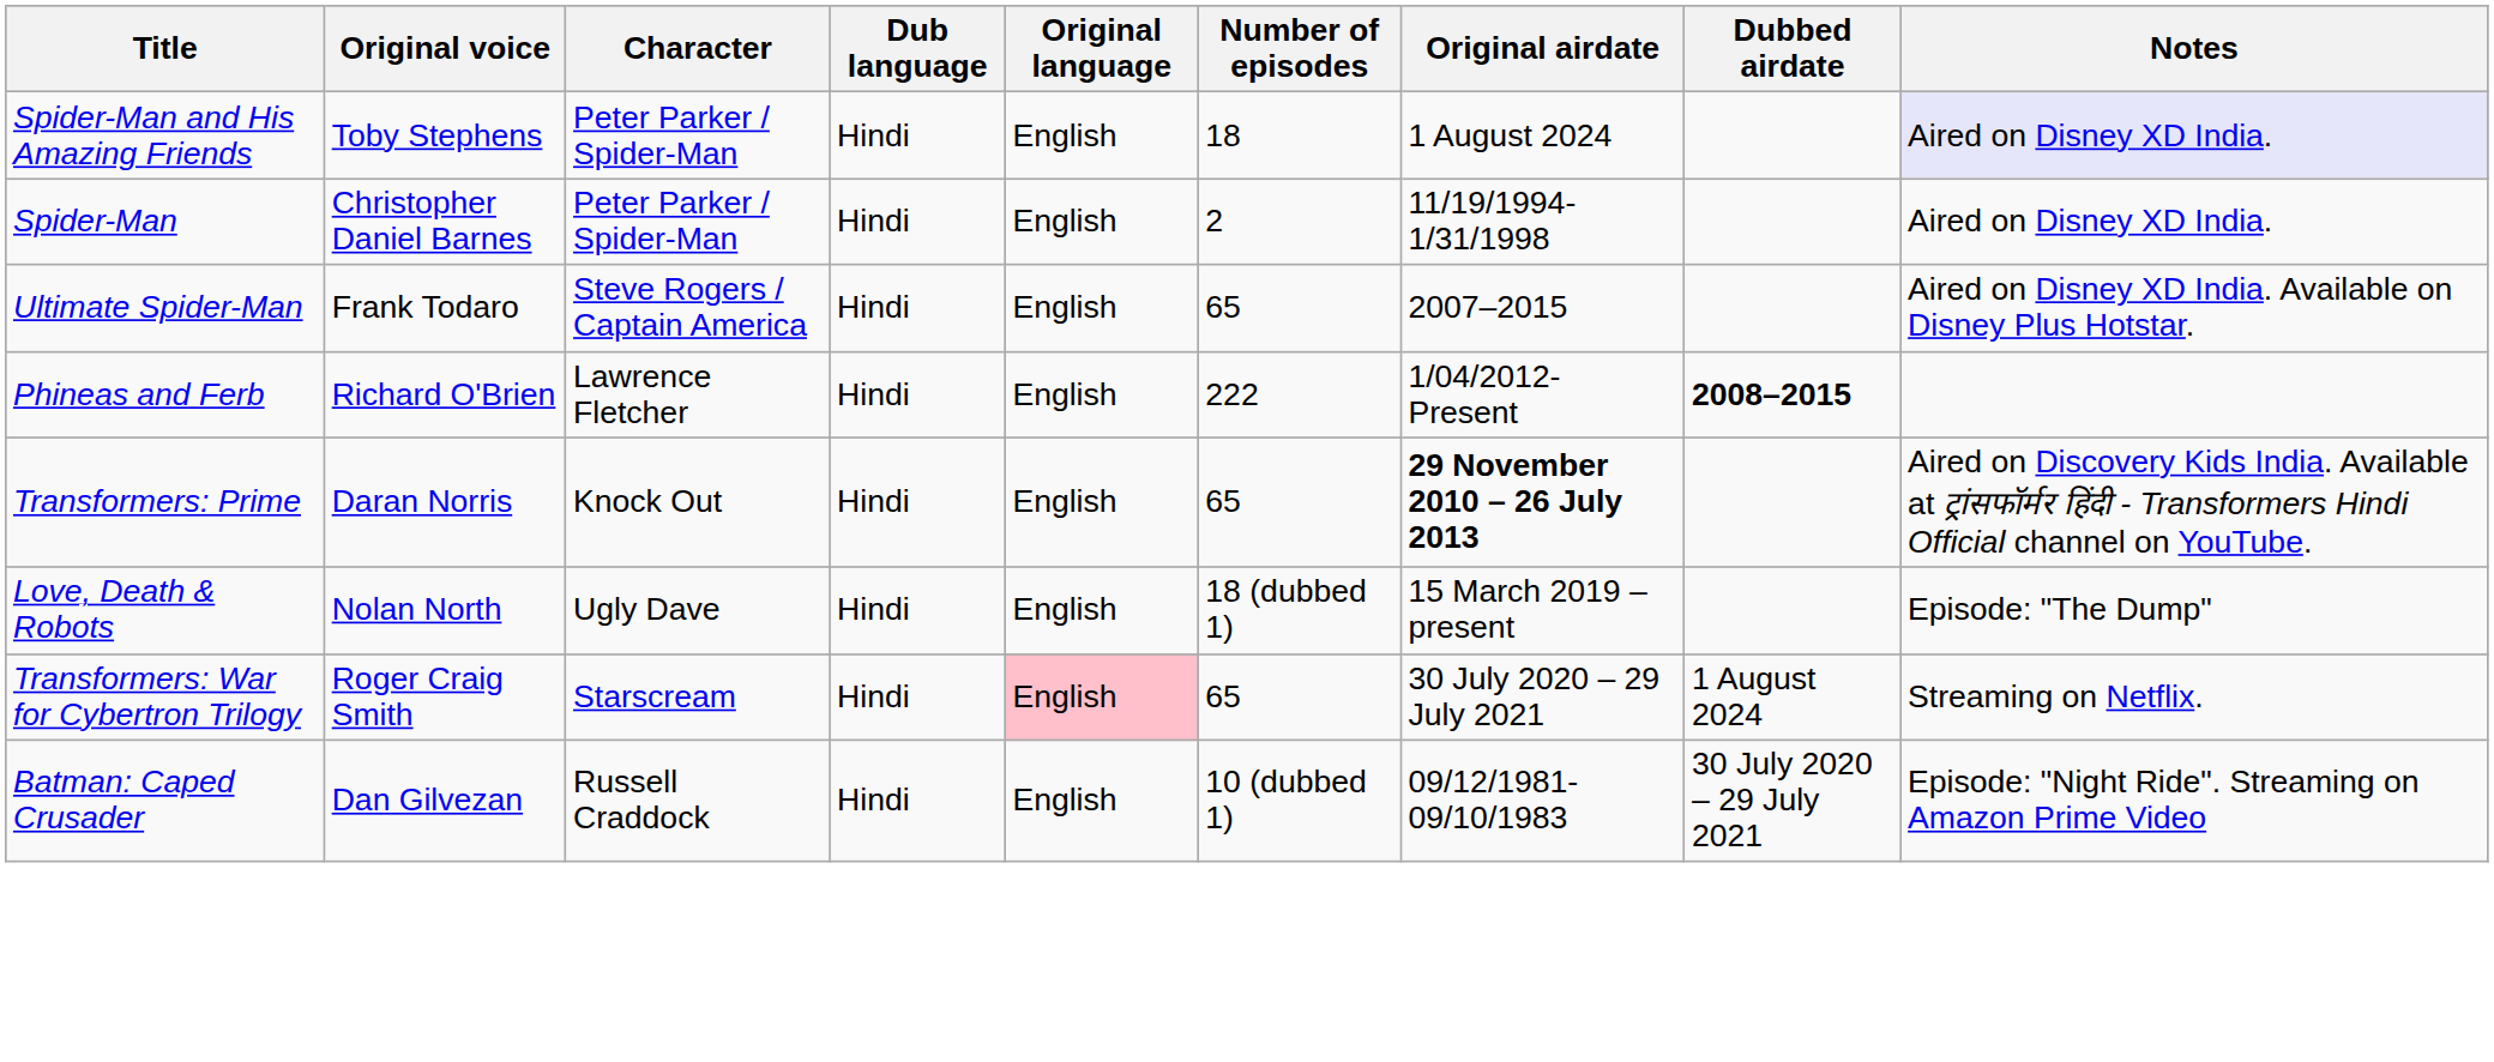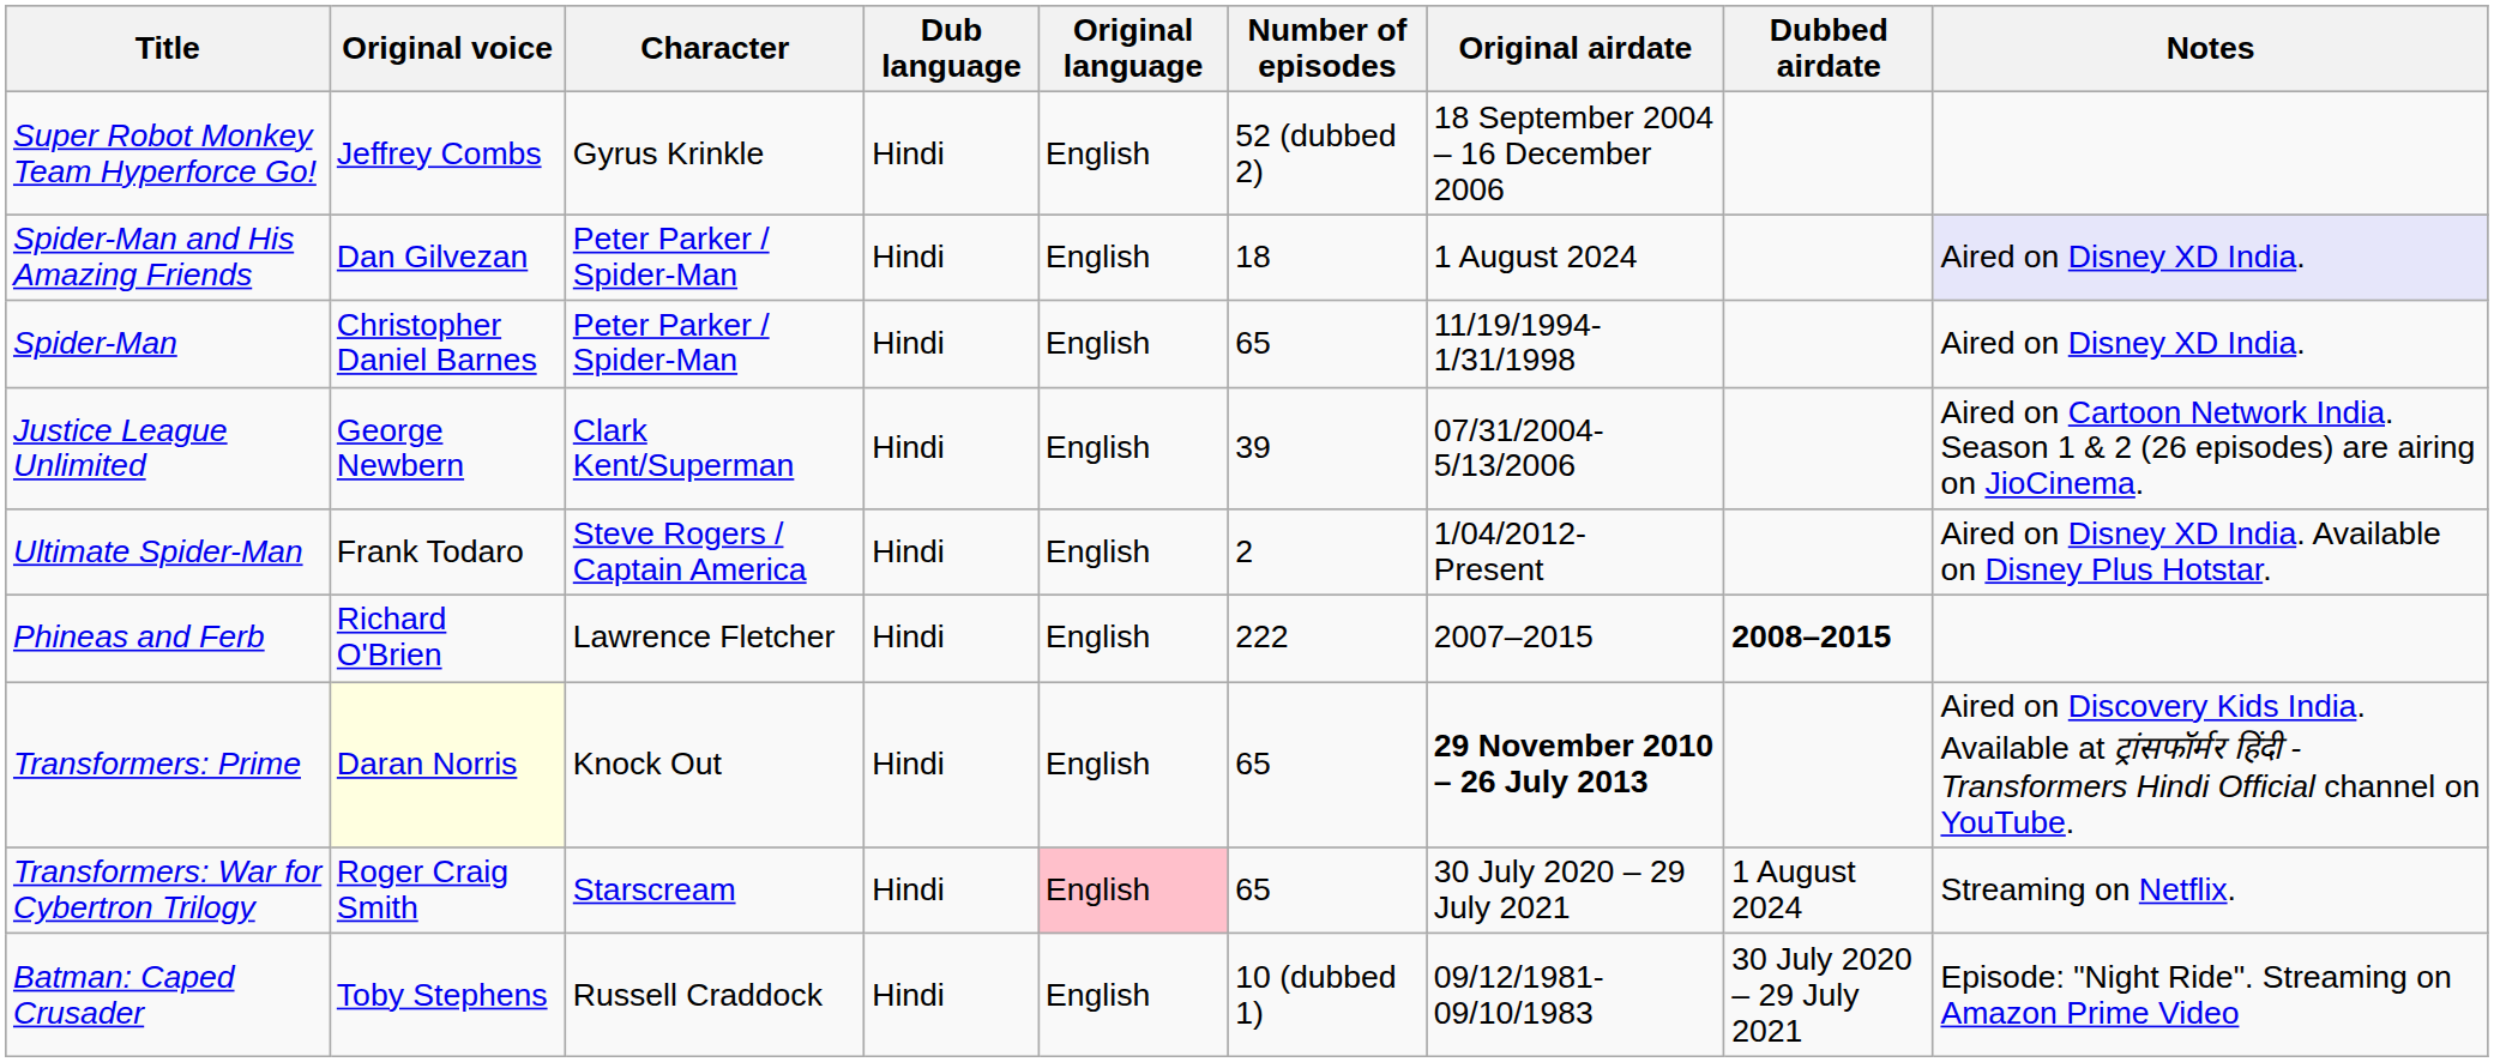+ row: Super Robot Monkey Team Hyperforce Go! | Jeffrey Combs | Gyrus Krinkle | Hindi | English | 52 (dubbed 2) | 18 September 2004 – 16 December 2006
Spider-Man and His Amazing Friends | Original voice: Toby Stephens -> Dan Gilvezan
Spider-Man | Number of episodes: 2 -> 65
+ row: Justice League Unlimited | George Newbern | Clark Kent/Superman | Hindi | English | 39 | 07/31/2004- 5/13/2006 | Aired on Cartoon Network India. Season 1 & 2 (26 episodes) are airing on JioCinema.
Ultimate Spider-Man | Number of episodes: 65 -> 2
Ultimate Spider-Man | Original airdate: 2007–2015 -> 1/04/2012- Present
Phineas and Ferb | Original airdate: 1/04/2012- Present -> 2007–2015
Transformers: Prime | Original voice: no background -> lightyellow background
- row: Love, Death & Robots | Nolan North | Ugly Dave | Hindi | English | 18 (dubbed 1) | 15 March 2019 – present | Episode: "The Dump"
Batman: Caped Crusader | Original voice: Dan Gilvezan -> Toby Stephens
